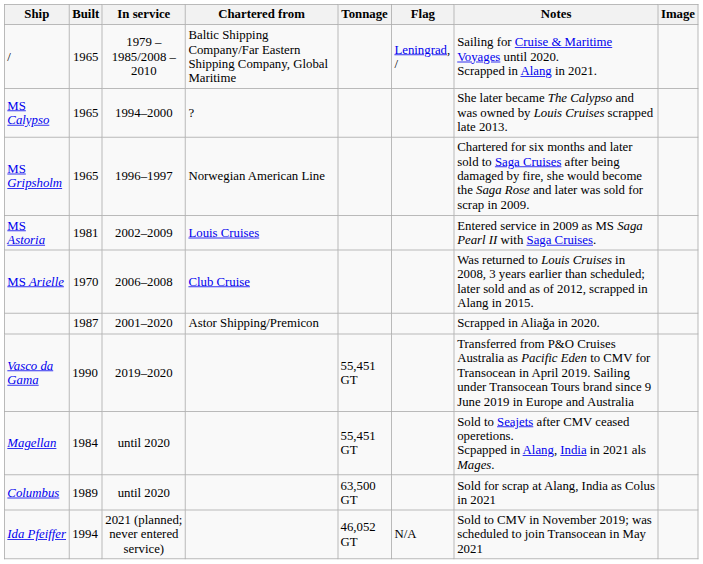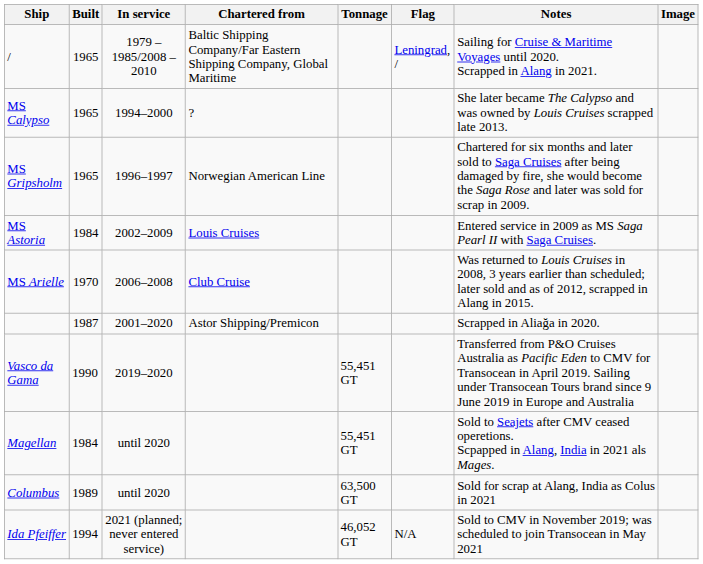MS Astoria | Built: 1981 -> 1984
